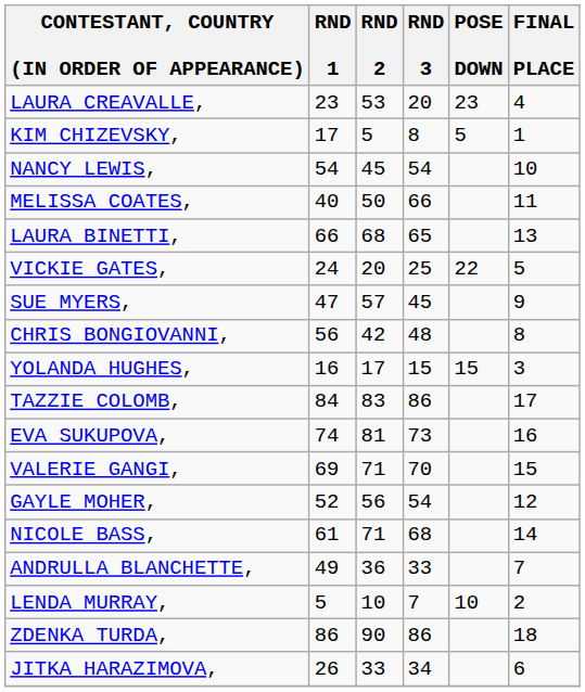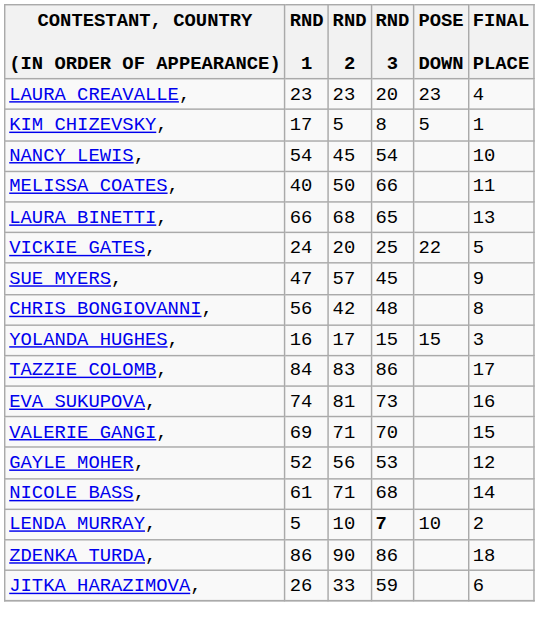LAURA CREAVALLE, | RND 2: 53 -> 23
GAYLE MOHER, | RND 3: 54 -> 53
- row: ANDRULLA BLANCHETTE, | 49 | 36 | 33 | 7
LENDA MURRAY, | RND 3: normal -> bold
JITKA HARAZIMOVA, | RND 3: 34 -> 59
